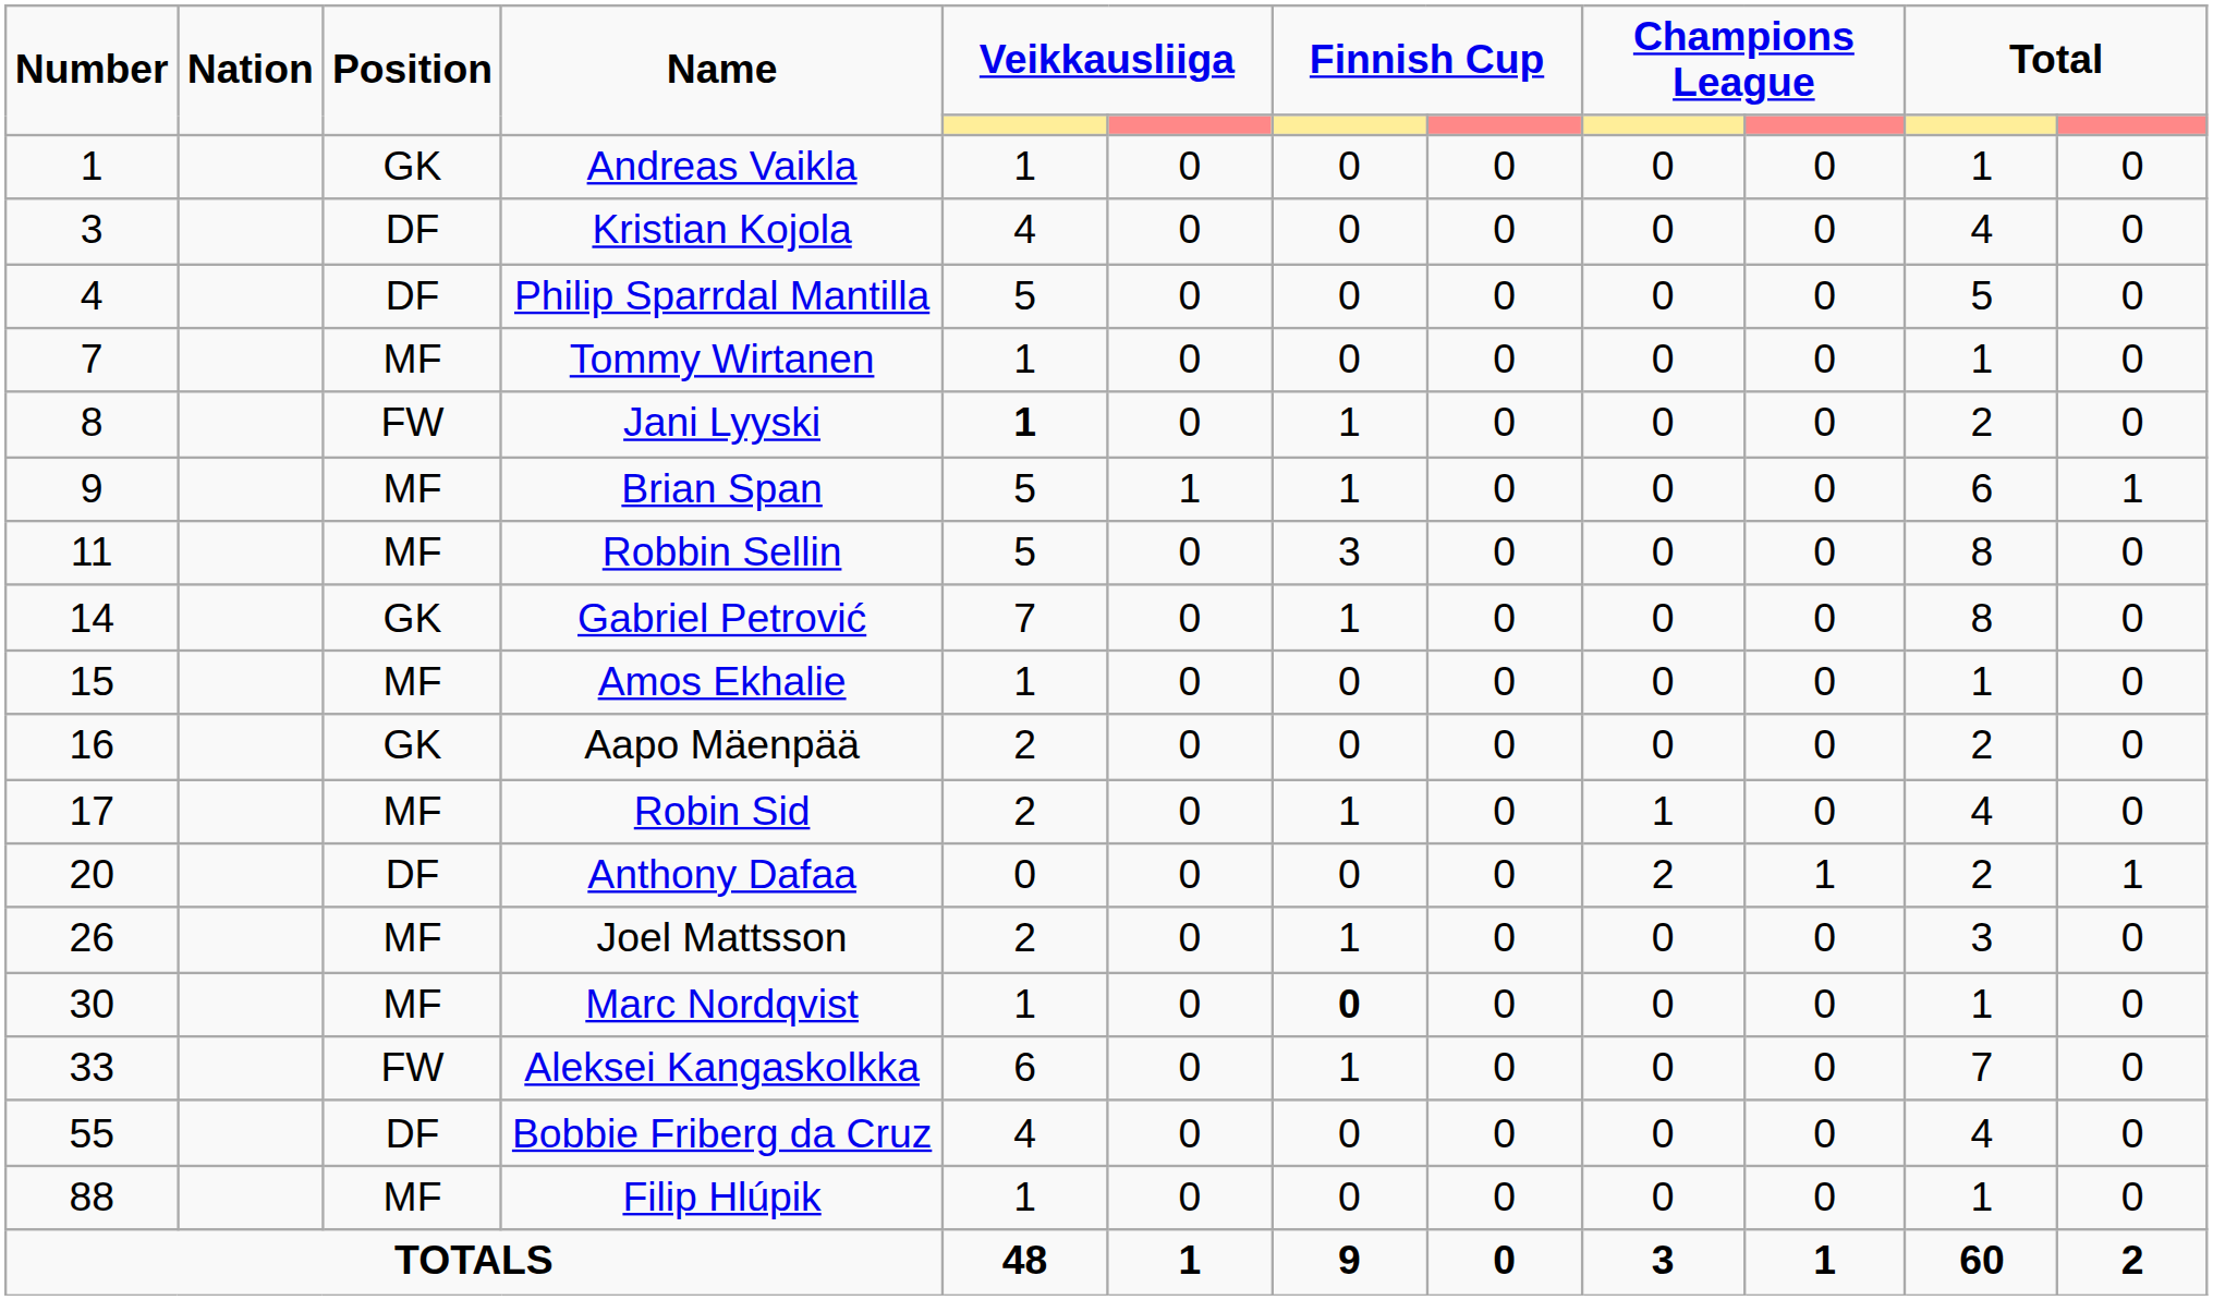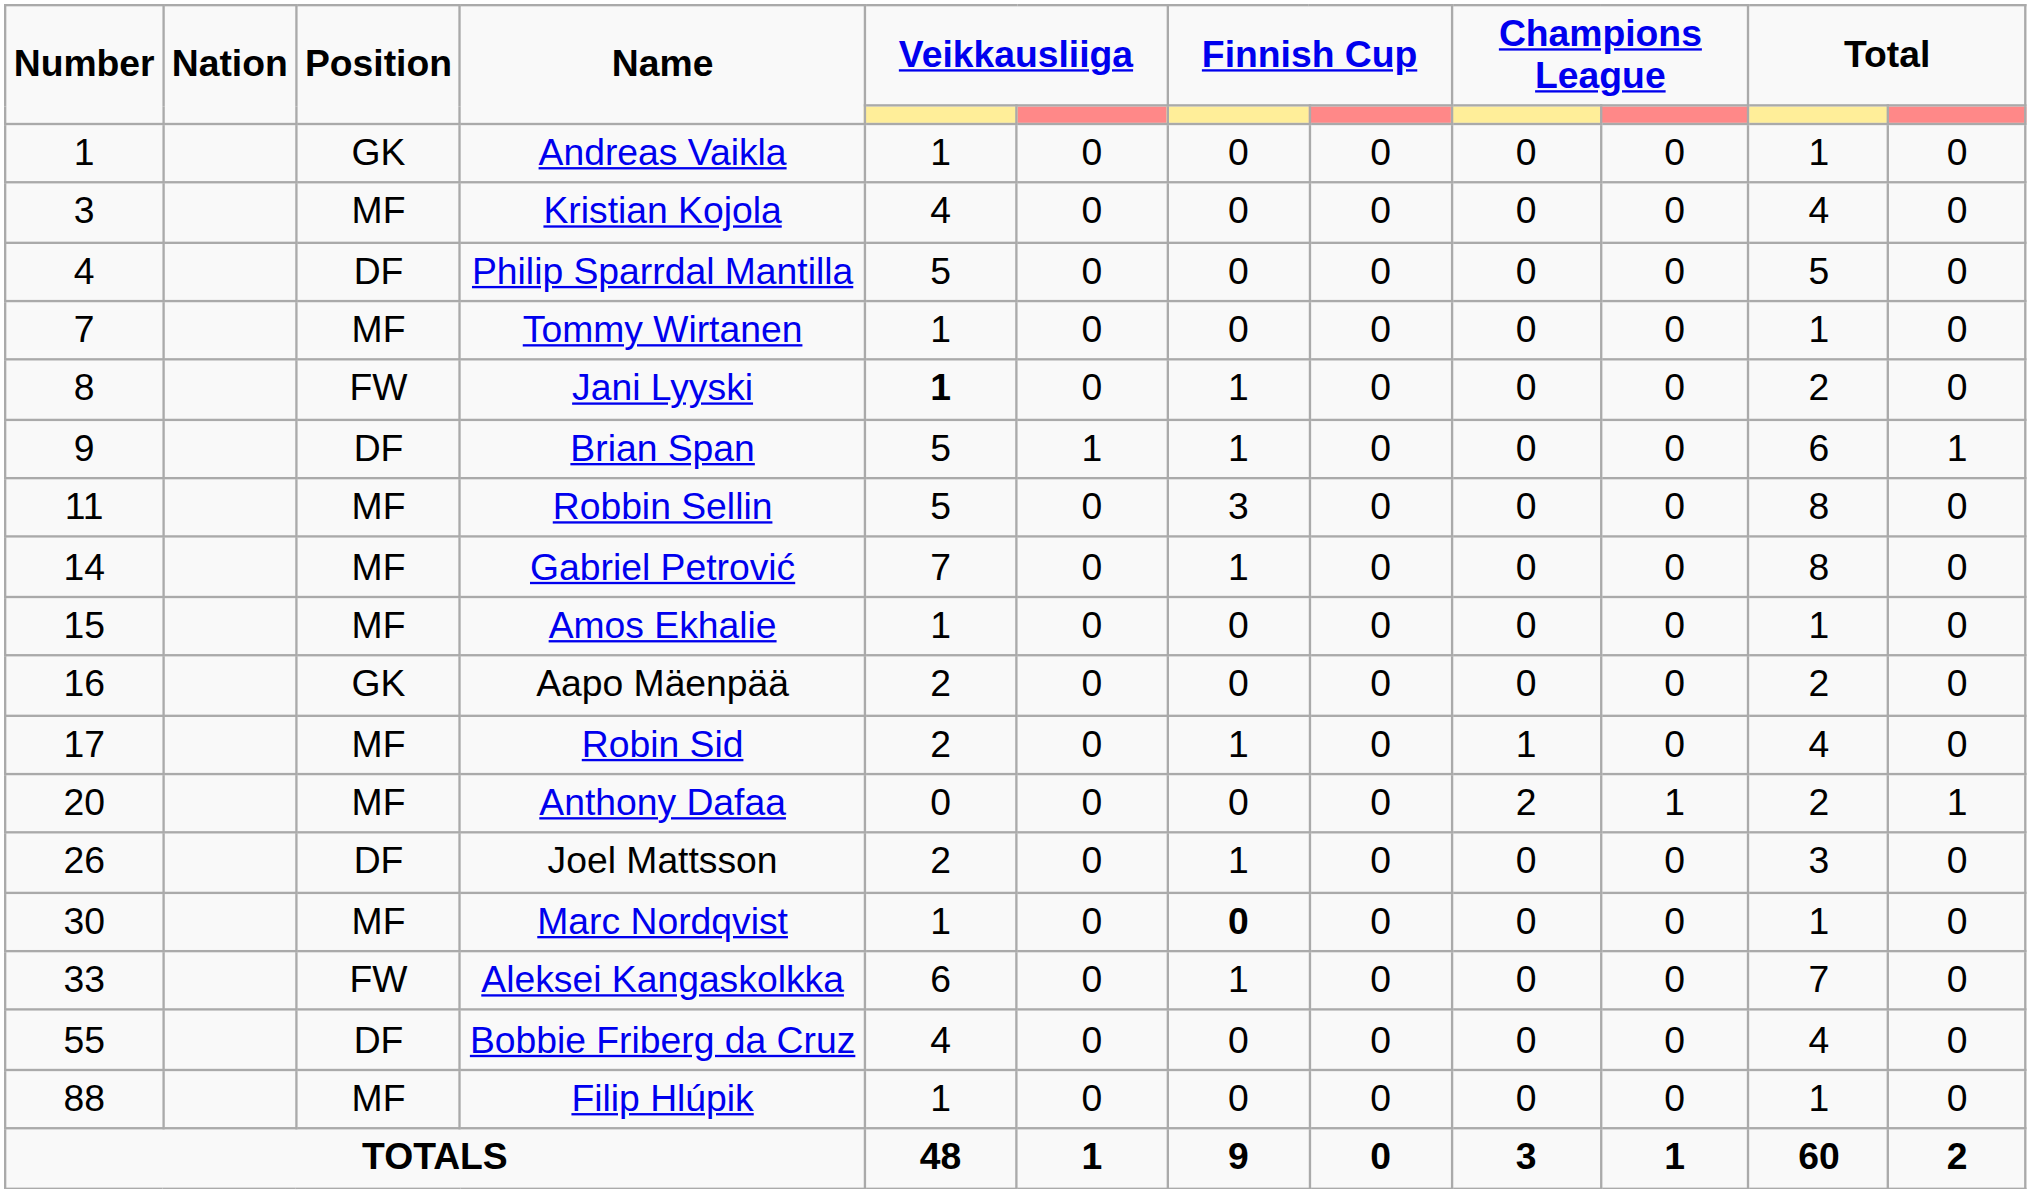Kristian Kojola | Position: DF -> MF
Brian Span | Position: MF -> DF
Gabriel Petrović | Position: GK -> MF
Anthony Dafaa | Position: DF -> MF
Joel Mattsson | Position: MF -> DF
